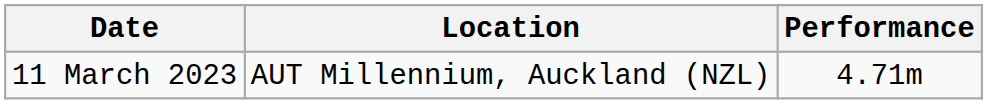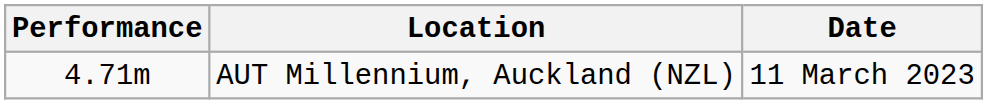columns swapped: Performance <-> Date
